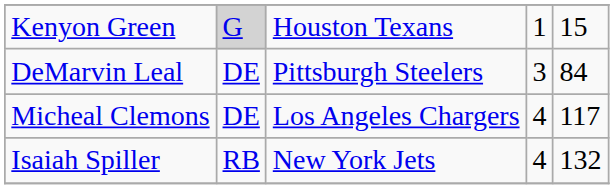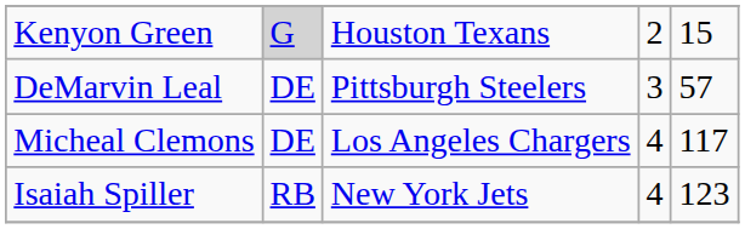Kenyon Green | column 4: 1 -> 2
DeMarvin Leal | column 5: 84 -> 57
Isaiah Spiller | column 5: 132 -> 123
